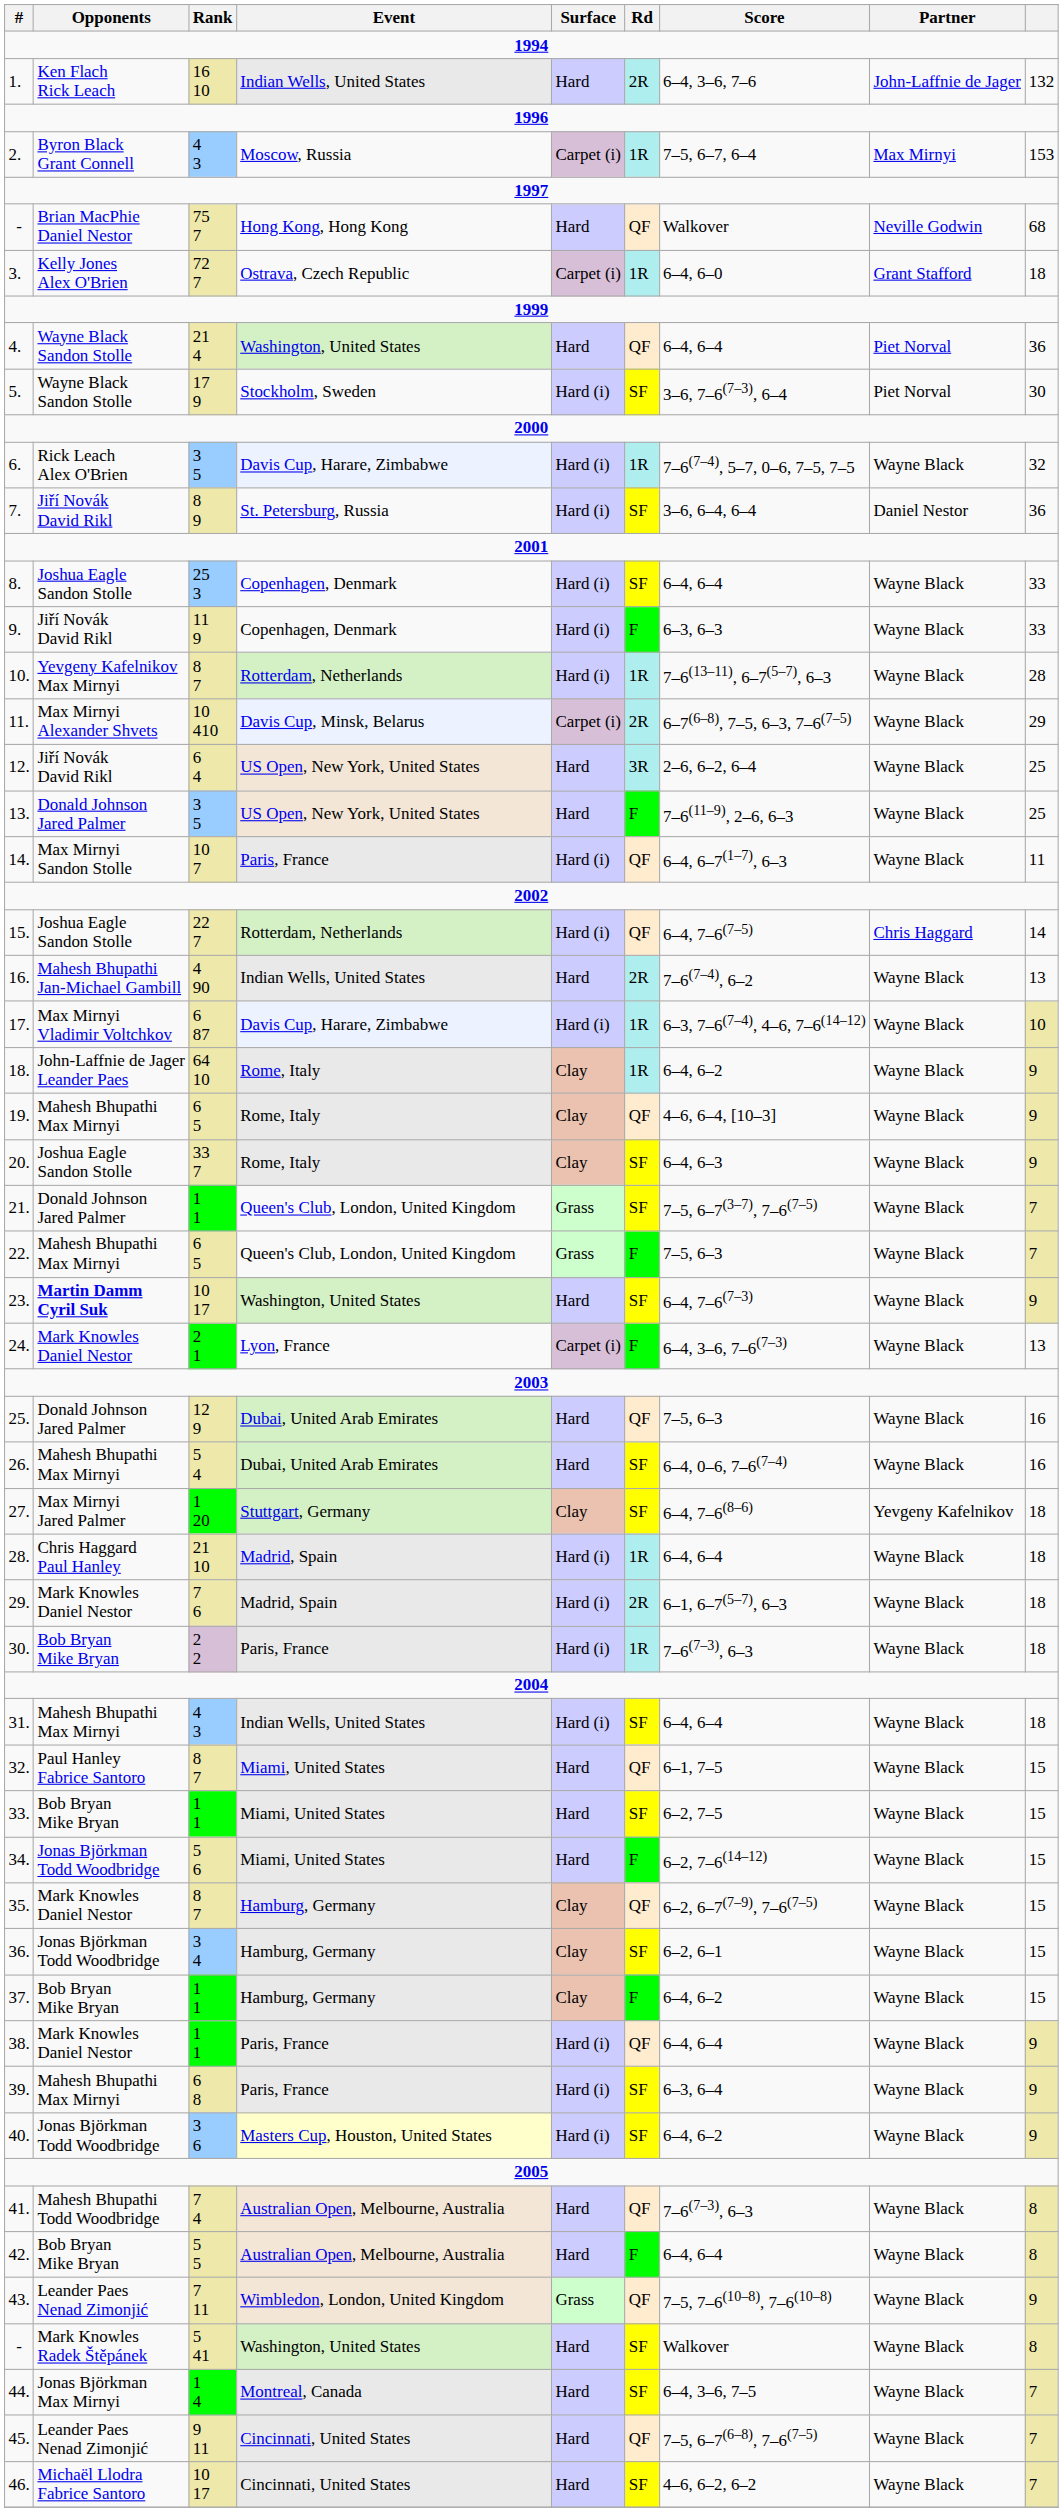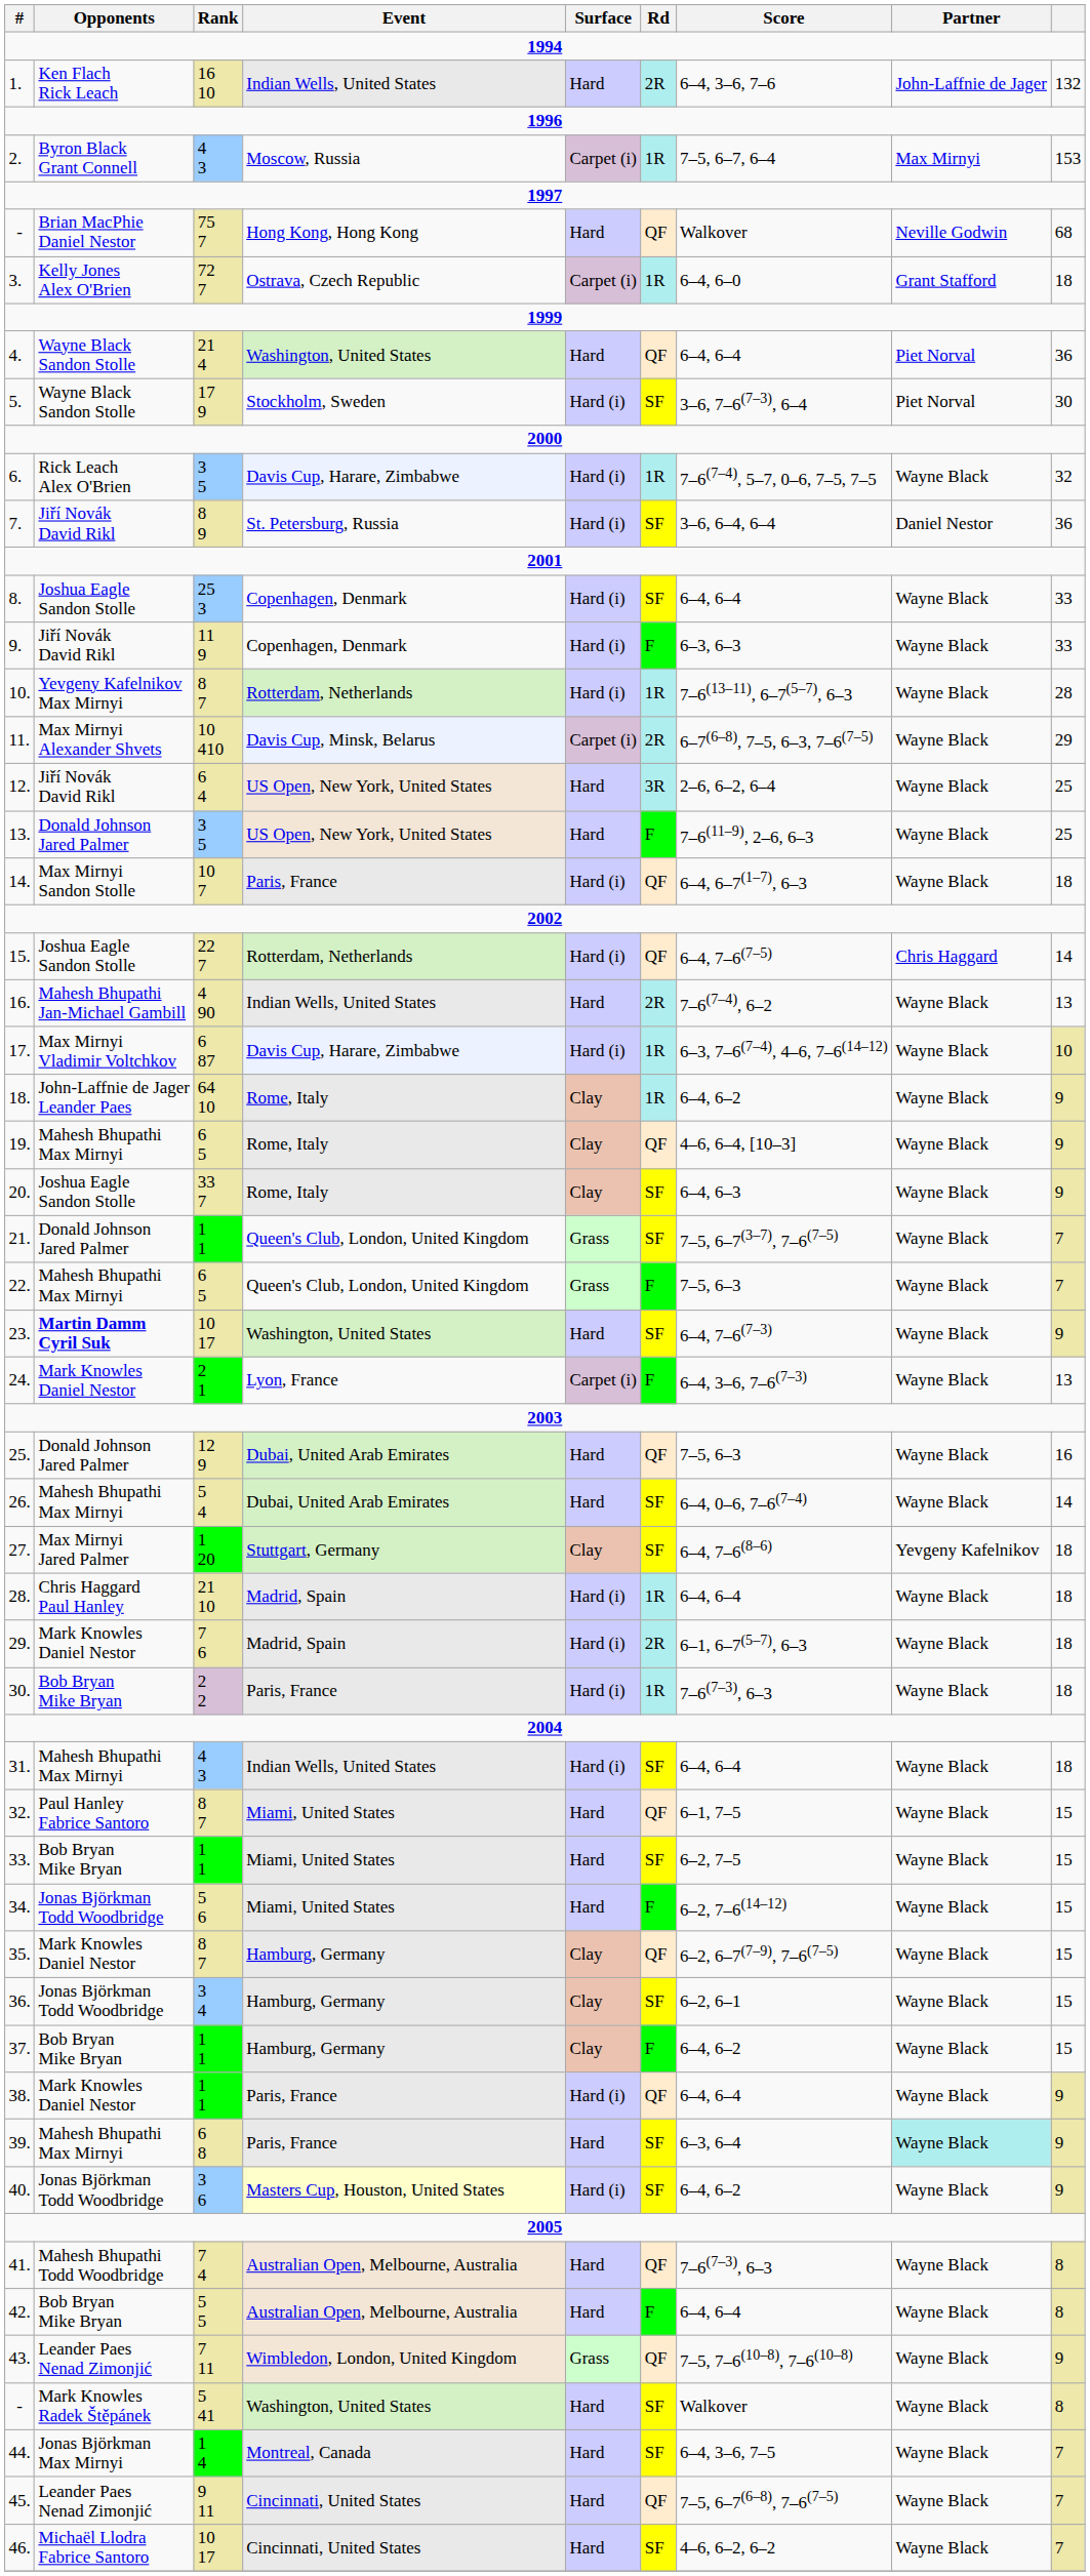14. | column 9: 11 -> 18
26. | column 9: 16 -> 14
39. | Surface: Hard (i) -> Hard
39. | Partner: no background -> paleturquoise background
